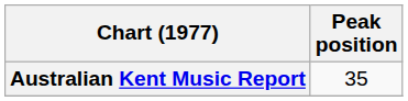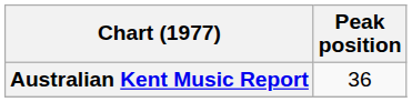Australian Kent Music Report | Peak position: 35 -> 36
